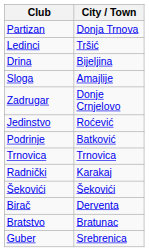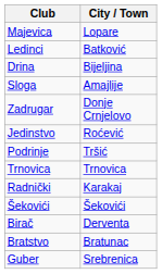+ row: Majevica | Lopare
- row: Partizan | Donja Trnova
Ledinci | City / Town: Tršić -> Batković
Podrinje | City / Town: Batković -> Tršić
